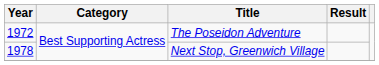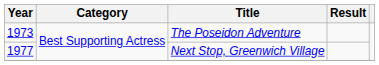The Poseidon Adventure | Year: 1972 -> 1973
Next Stop, Greenwich Village | Year: 1978 -> 1977
